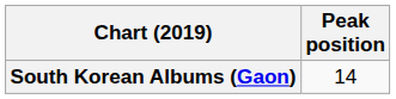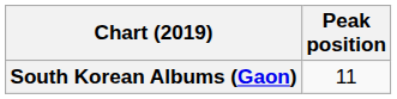South Korean Albums (Gaon) | Peak position: 14 -> 11
